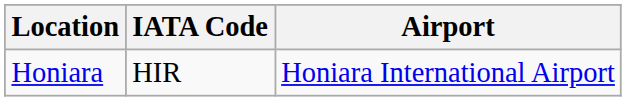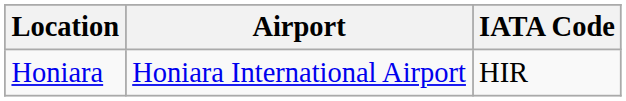columns swapped: Airport <-> IATA Code
